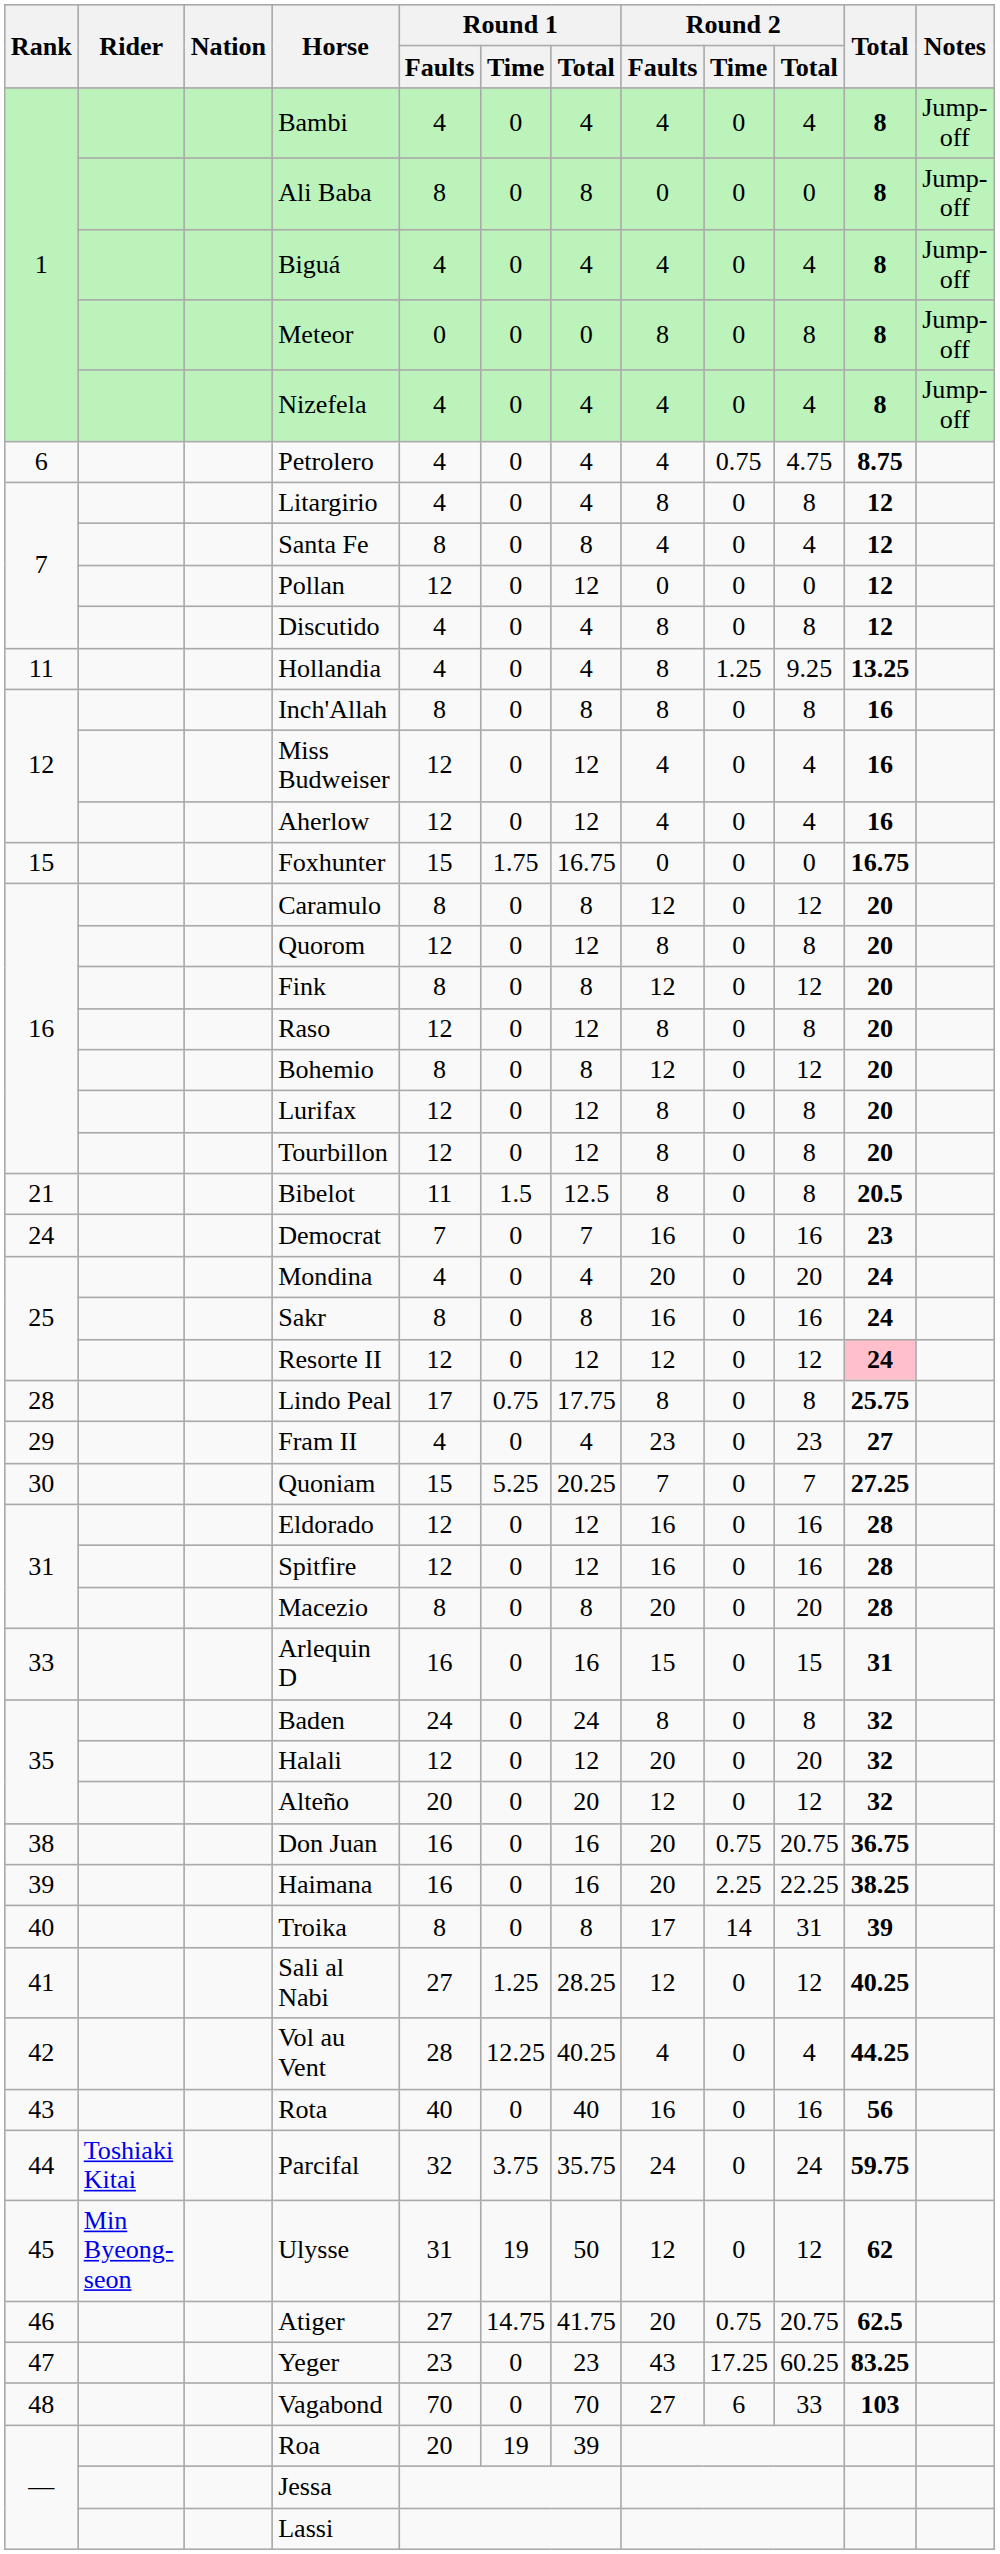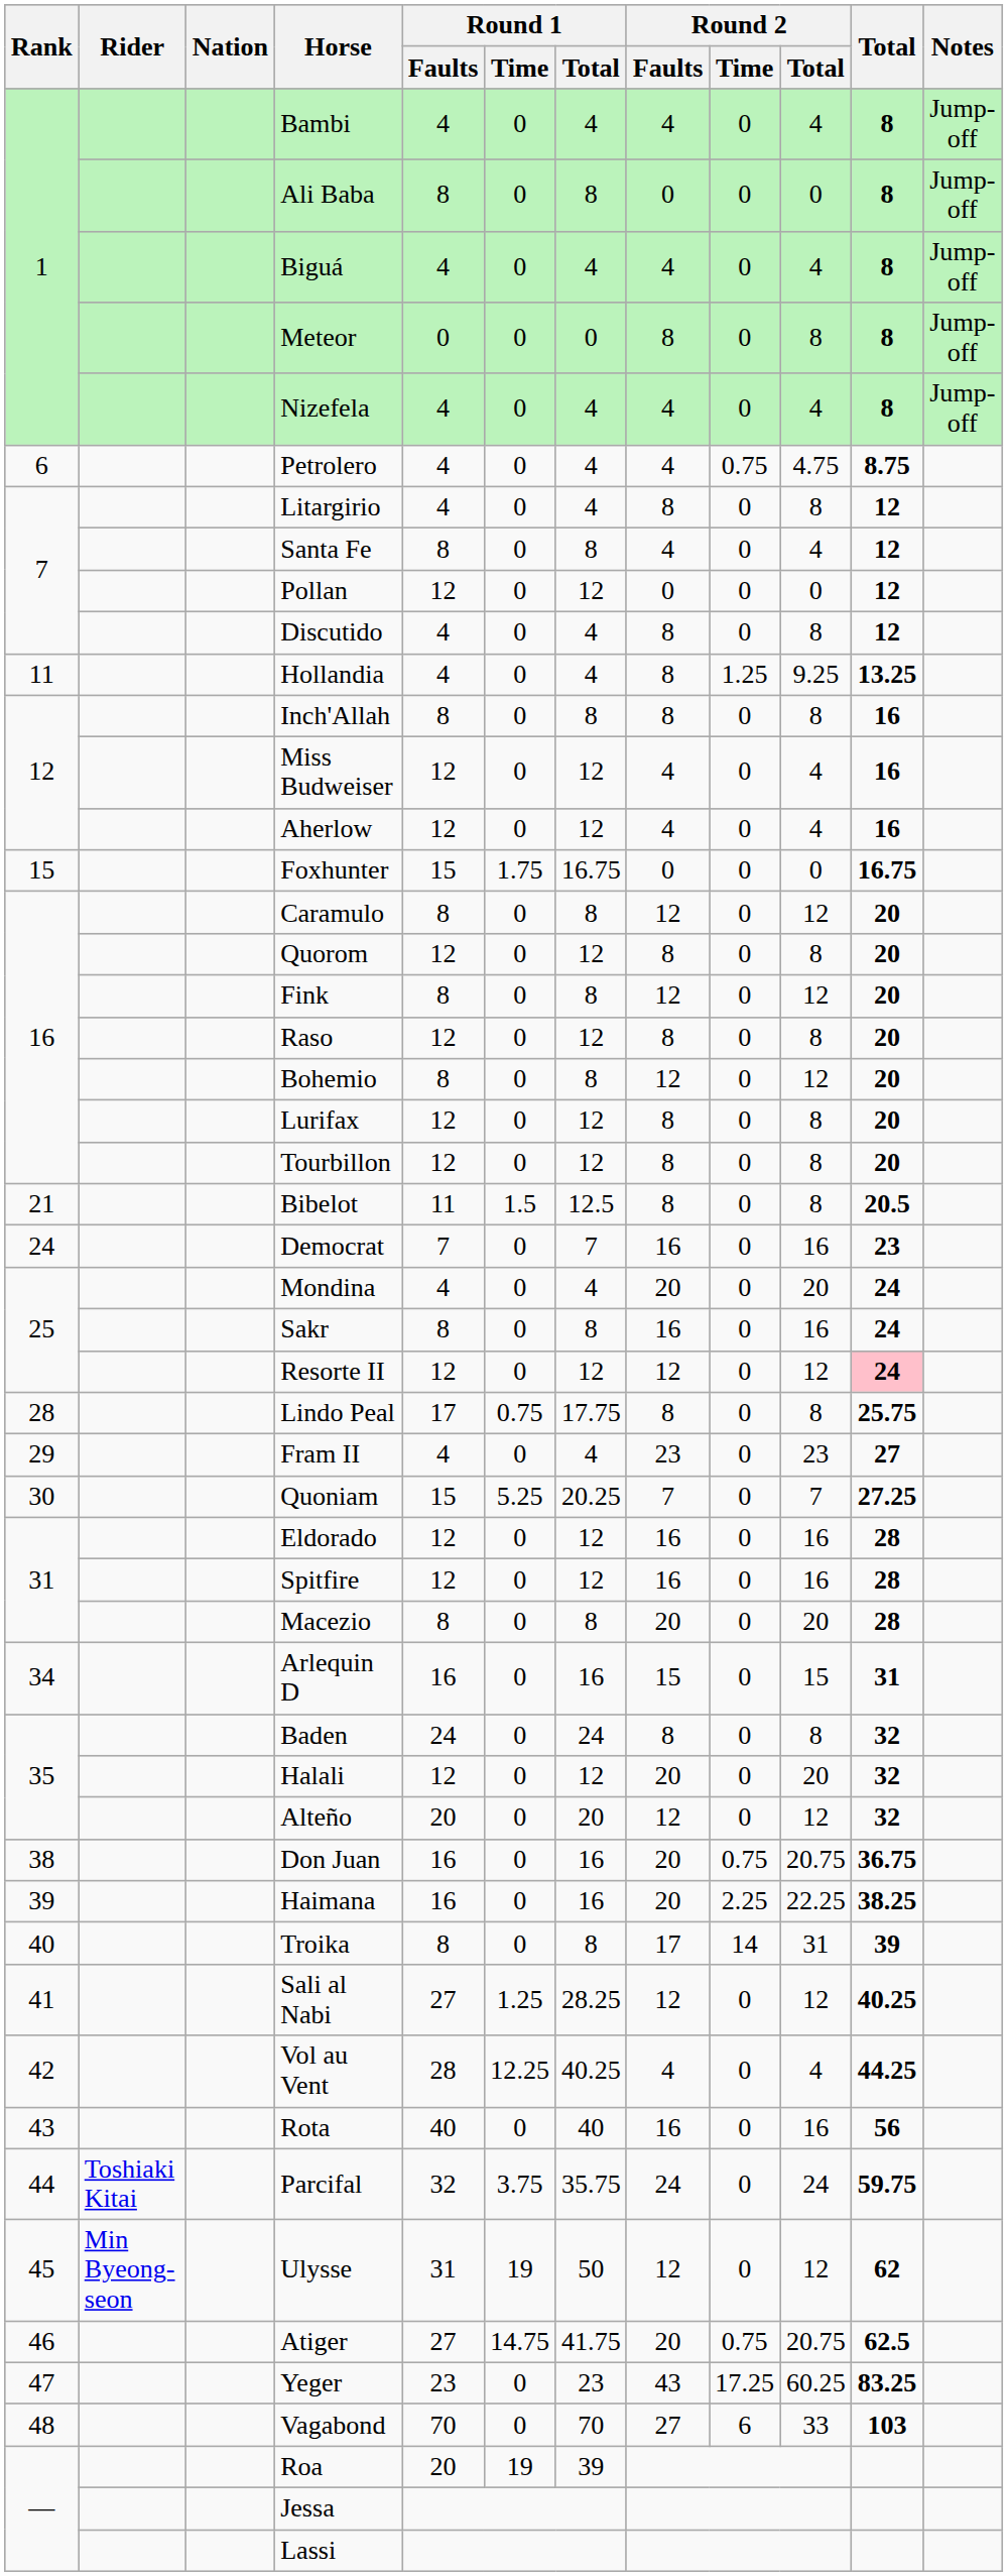Arlequin D | Rank: 33 -> 34
